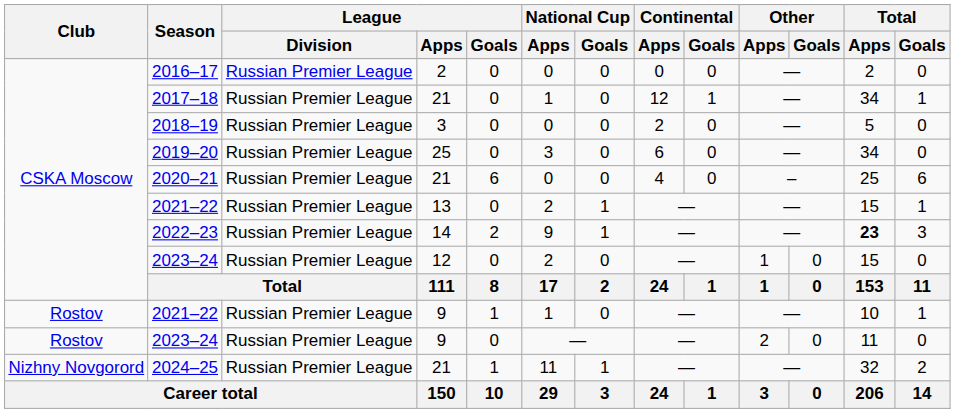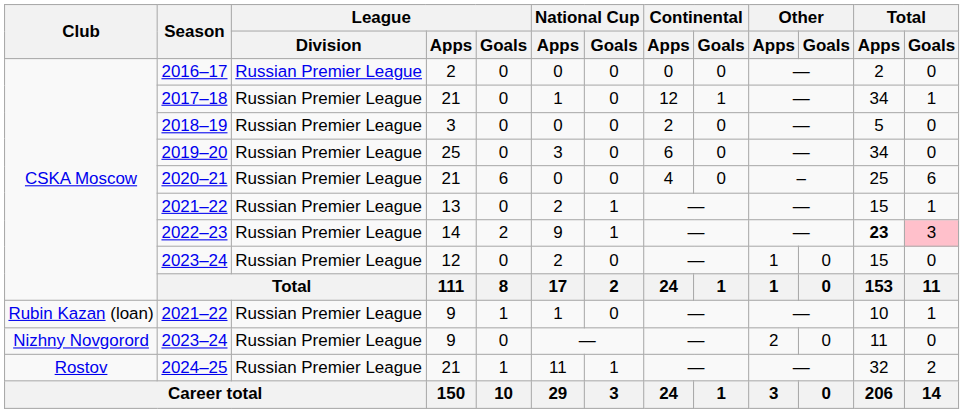2022–23 | Total / Goals: no background -> pink background
2021–22 / 9 | Club: Rostov -> Rubin Kazan (loan)
2023–24 / 9 | Club: Rostov -> Nizhny Novgorord
2024–25 | Club: Nizhny Novgorord -> Rostov
